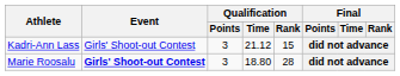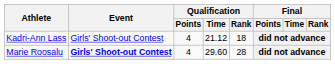Kadri-Ann Lass | Qualification / Points: 3 -> 4
Kadri-Ann Lass | Qualification / Rank: 15 -> 18
Marie Roosalu | Qualification / Points: 3 -> 4
Marie Roosalu | Qualification / Time: 18.80 -> 29.60
